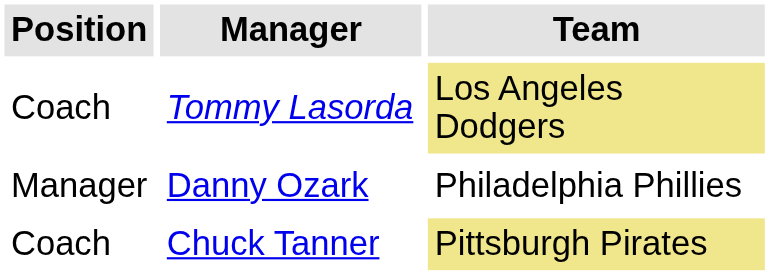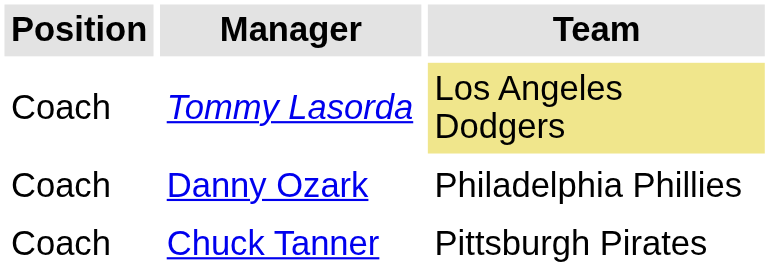Danny Ozark | Position: Manager -> Coach
Chuck Tanner | Team: khaki background -> no background
